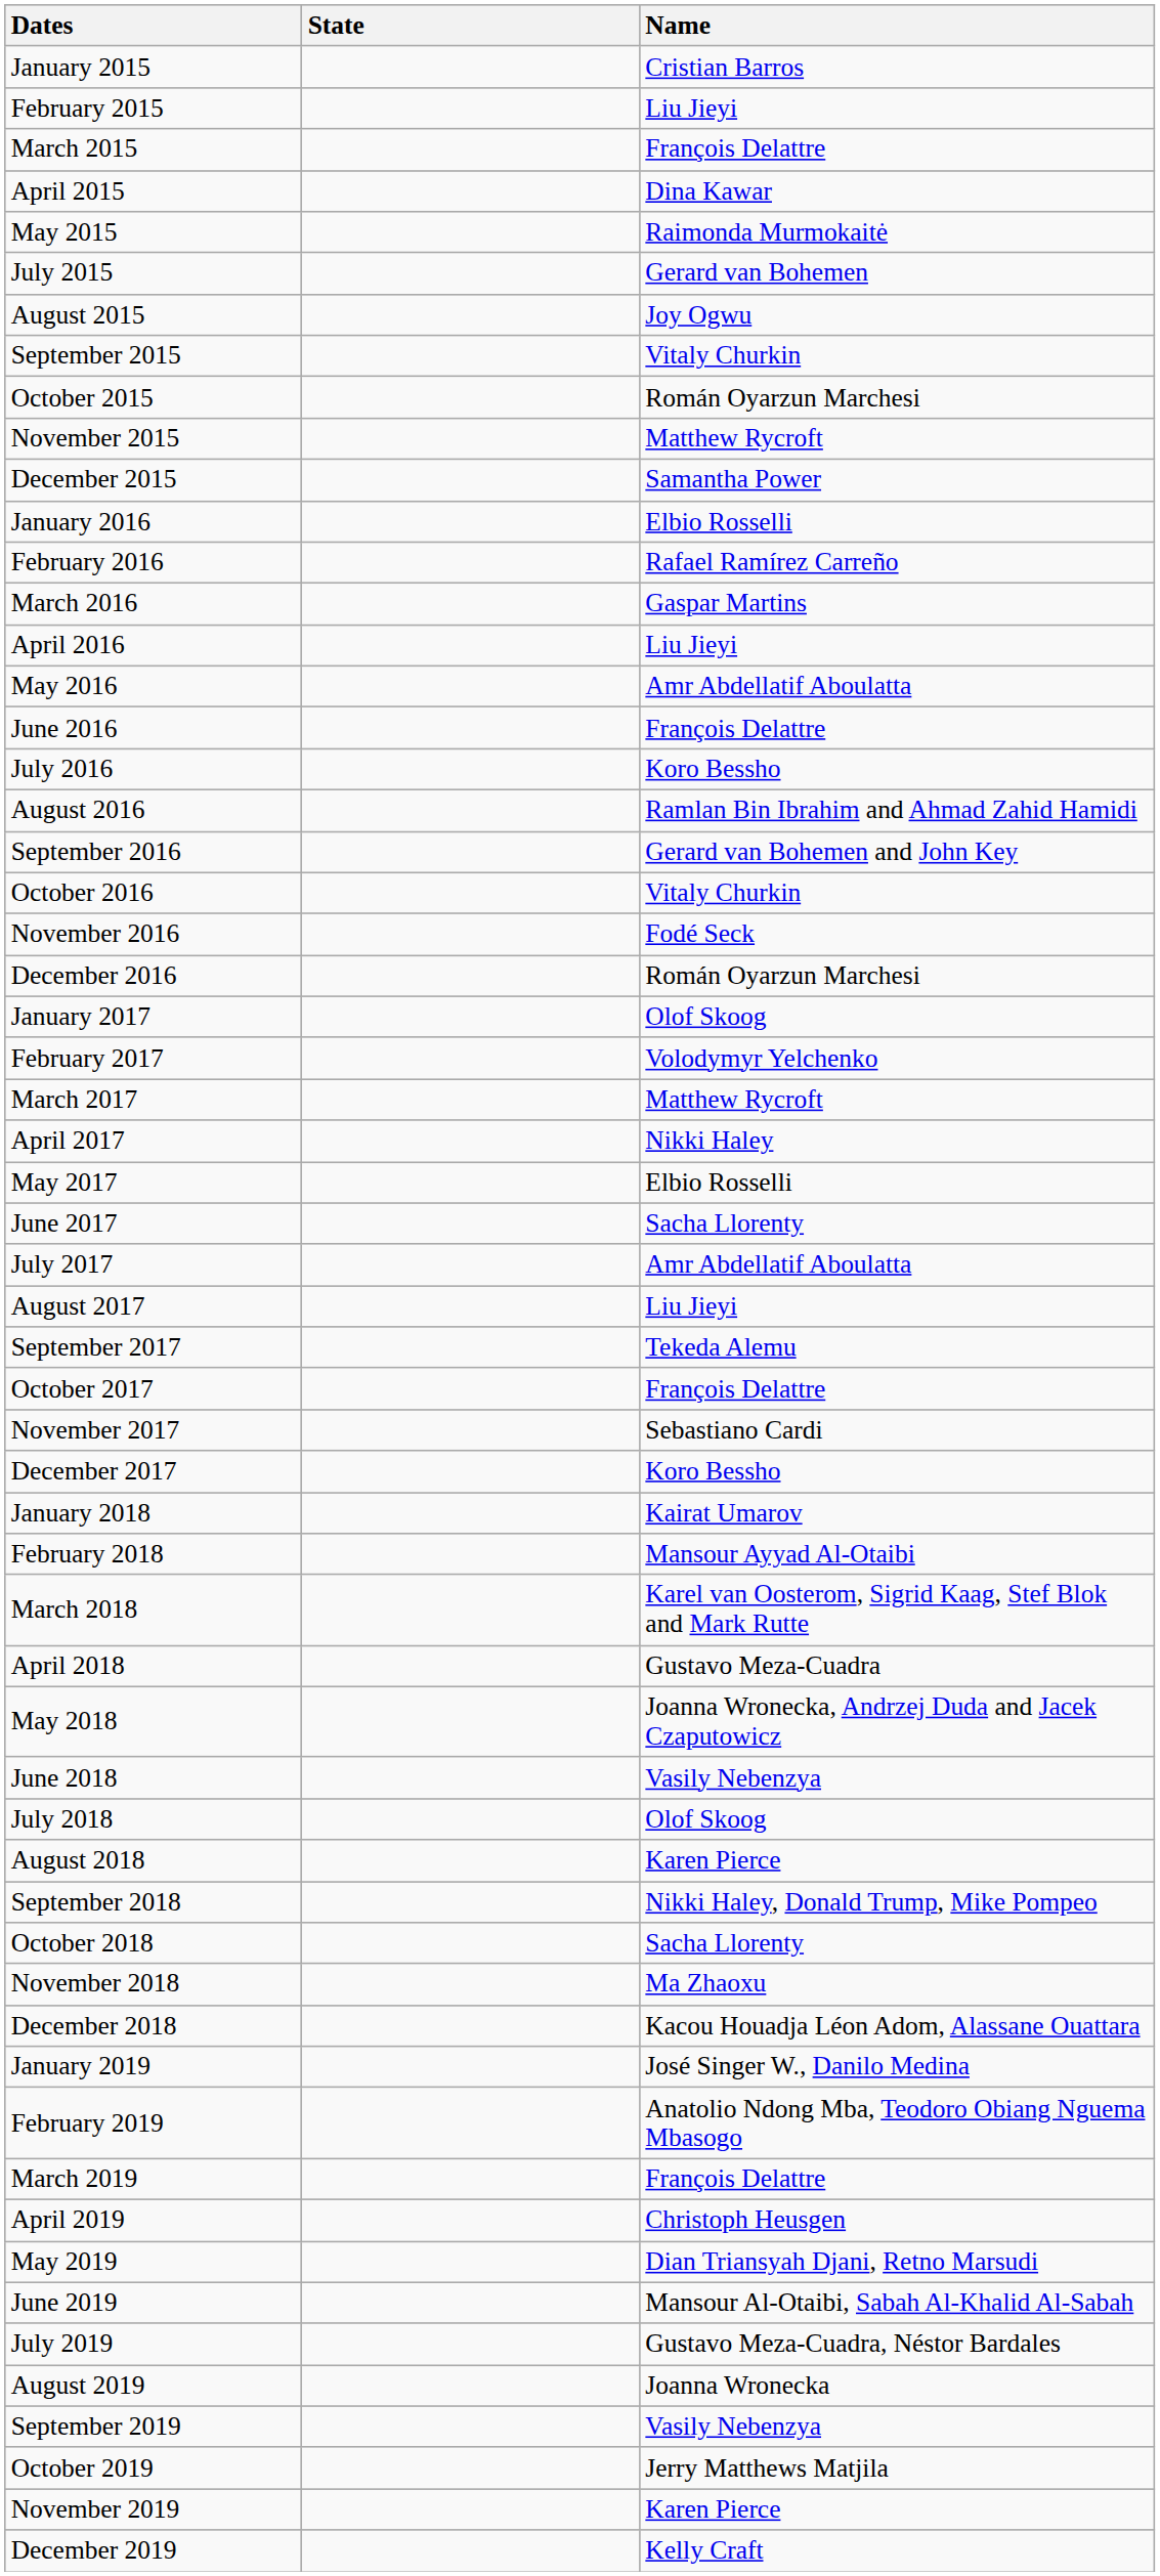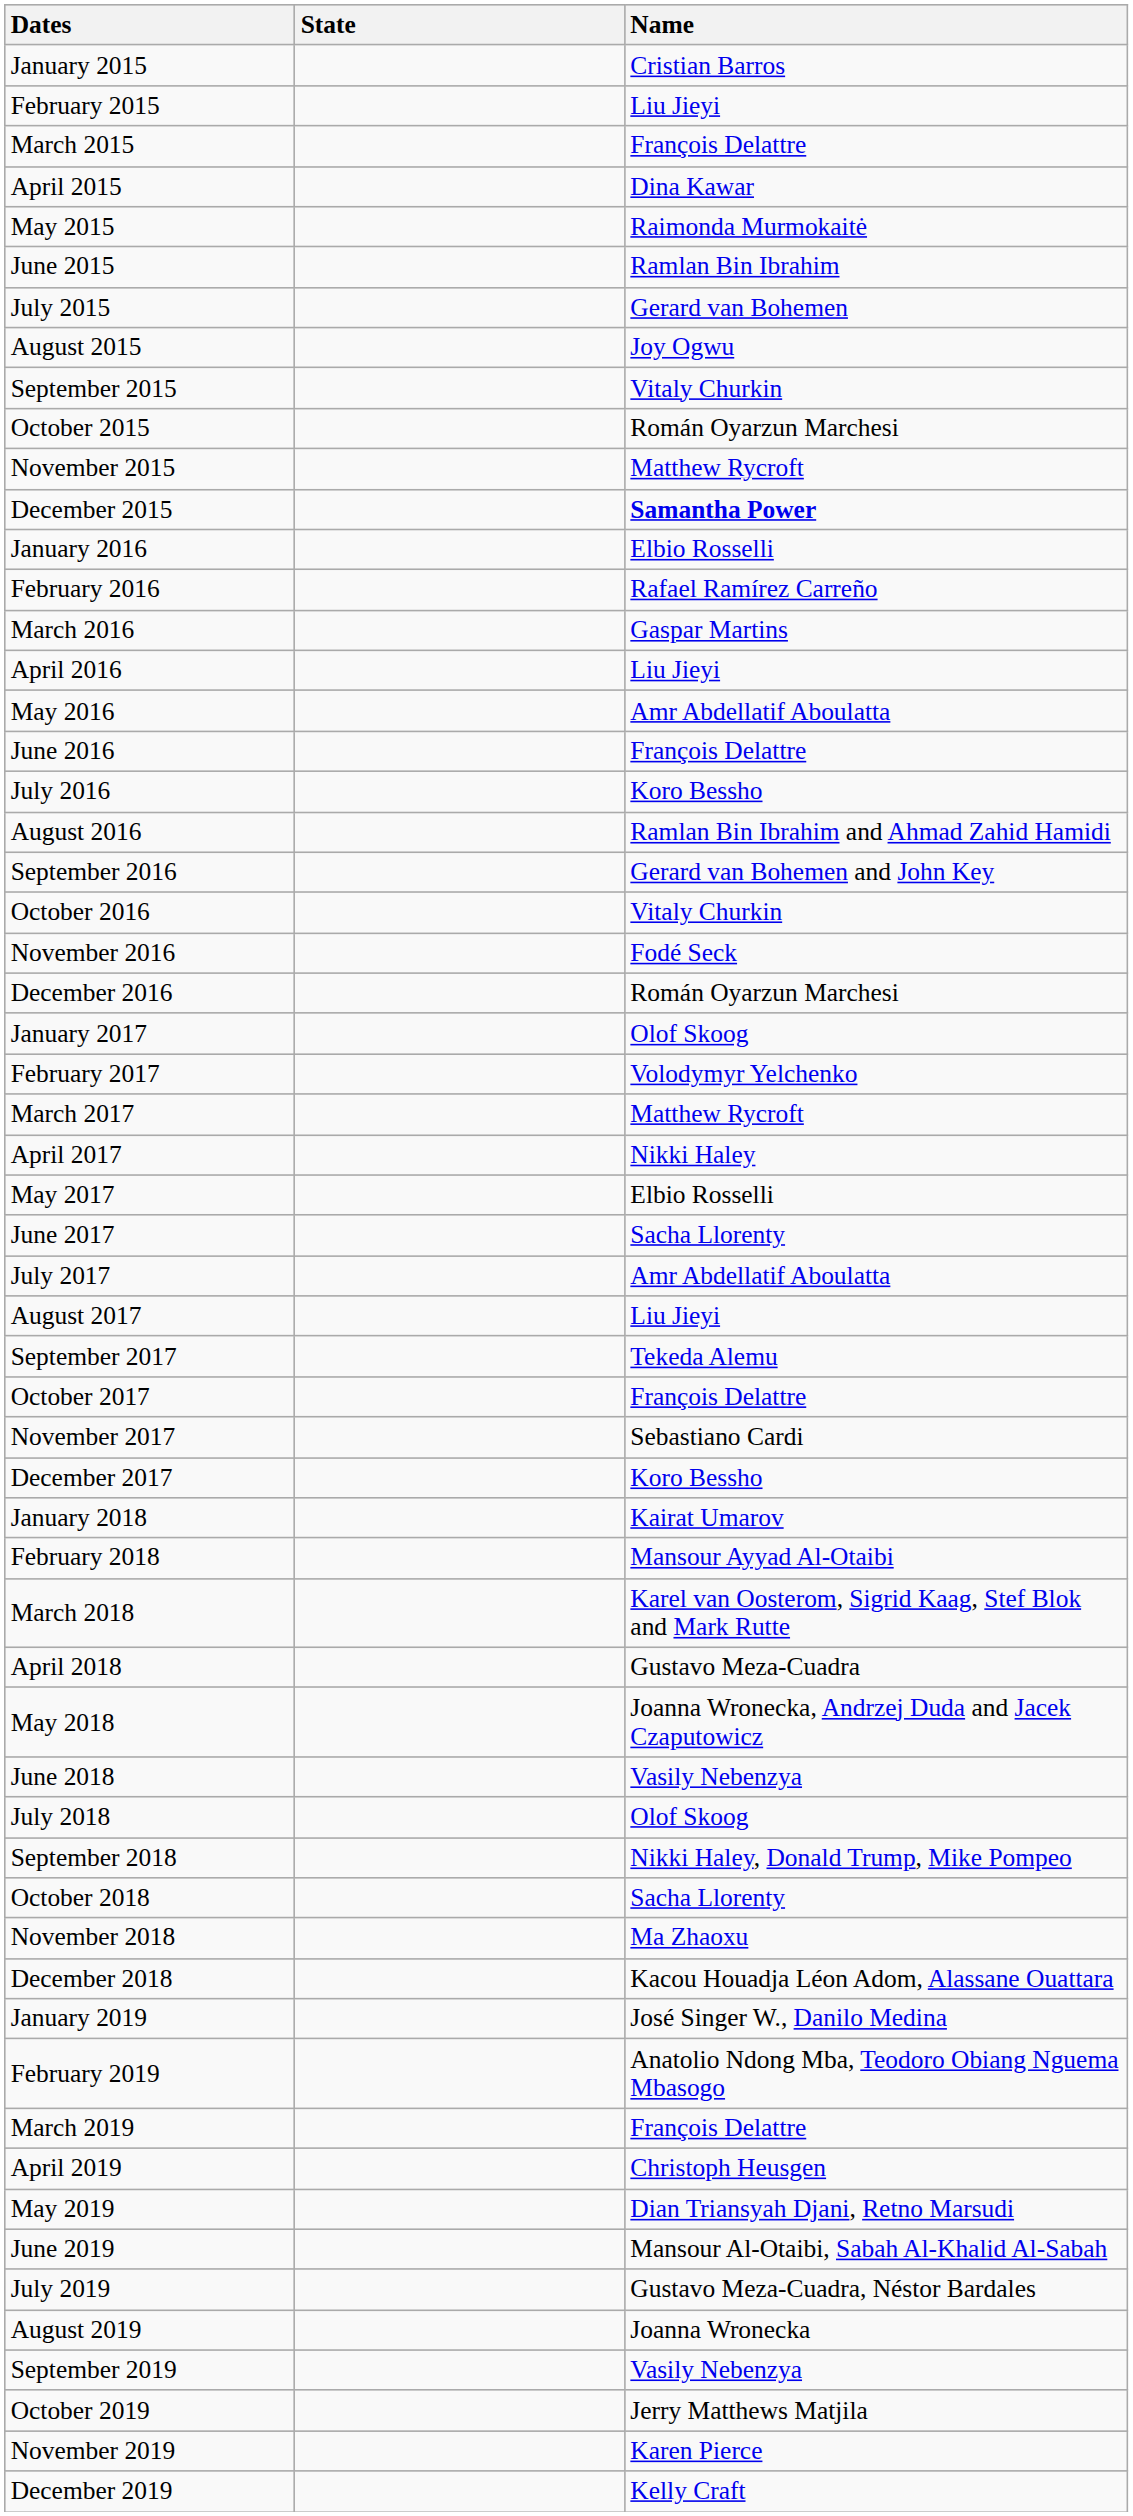+ row: June 2015 | Ramlan Bin Ibrahim
December 2015 | Name: normal -> bold
- row: August 2018 | Karen Pierce
